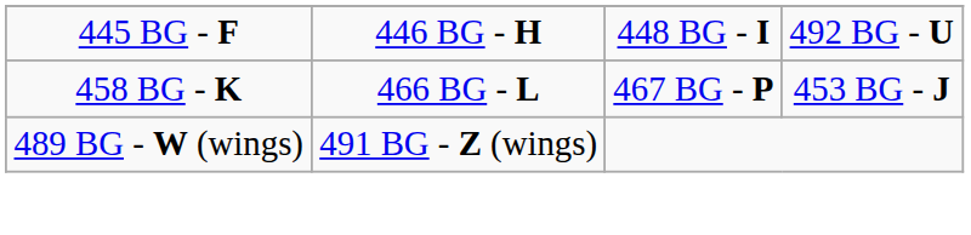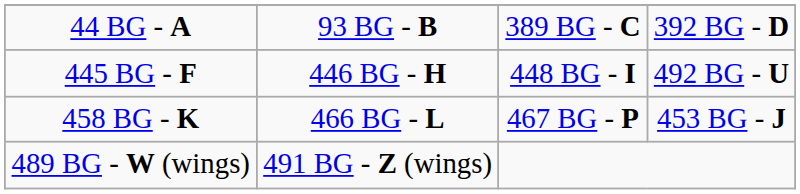+ row: 44 BG - A | 93 BG - B | 389 BG - C | 392 BG - D
